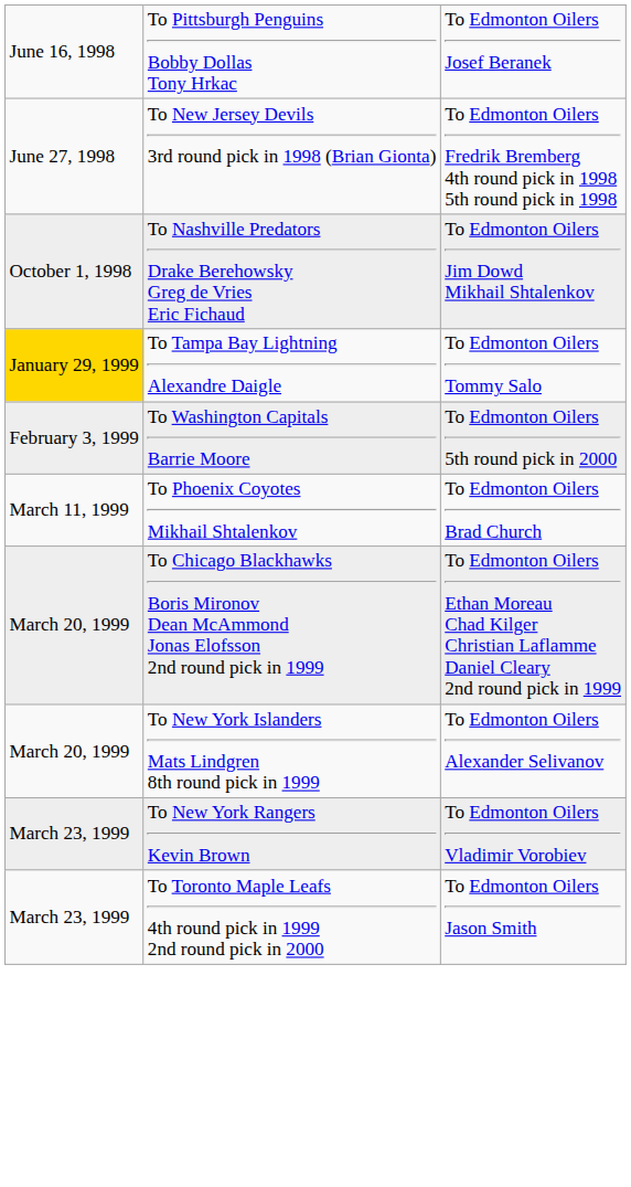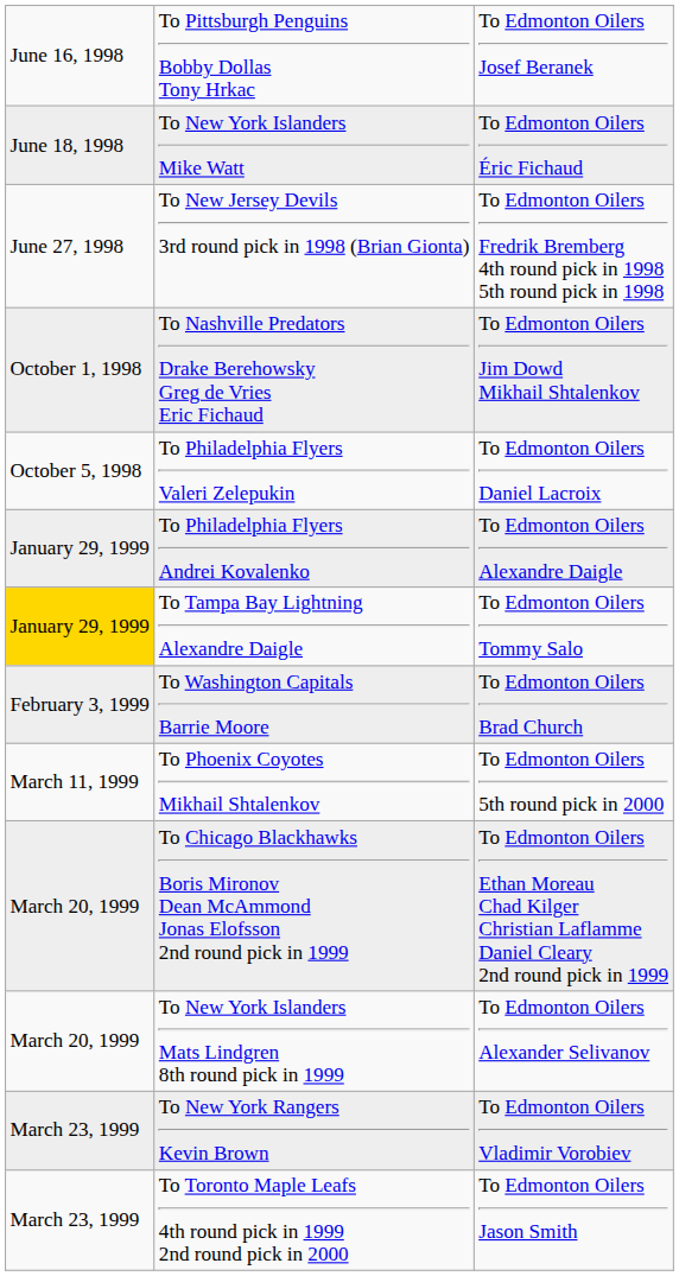+ row: June 18, 1998 | To New York Islanders Mike Watt | To Edmonton Oilers Éric Fichaud
+ row: October 5, 1998 | To Philadelphia Flyers Valeri Zelepukin | To Edmonton Oilers Daniel Lacroix
+ row: January 29, 1999 | To Philadelphia Flyers Andrei Kovalenko | To Edmonton Oilers Alexandre Daigle
To Washington Capitals Barrie Moore | column 3: To Edmonton Oilers 5th round pick in 2000 -> To Edmonton Oilers Brad Church
To Phoenix Coyotes Mikhail Shtalenkov | column 3: To Edmonton Oilers Brad Church -> To Edmonton Oilers 5th round pick in 2000
